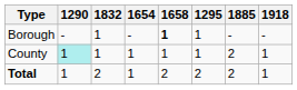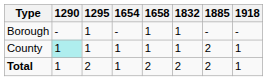columns swapped: 1295 <-> 1832
Borough | 1658: bold -> normal
